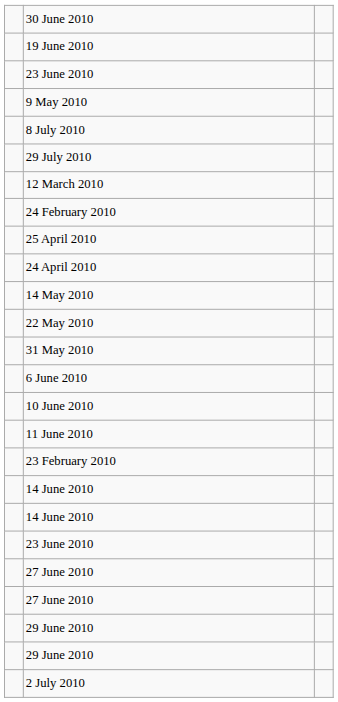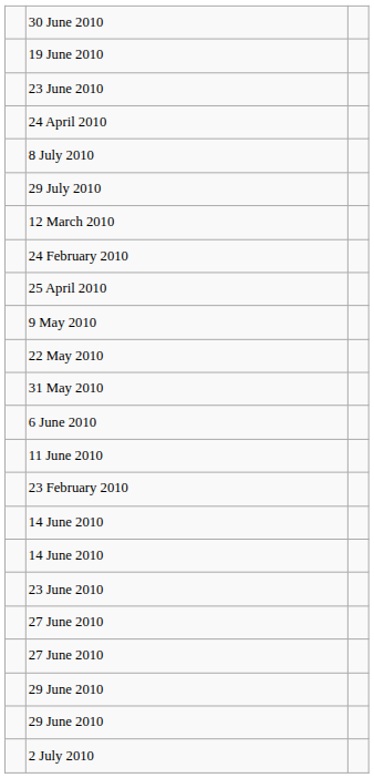rows swapped: 24 April 2010 <-> 9 May 2010
- row: 14 May 2010
- row: 10 June 2010
